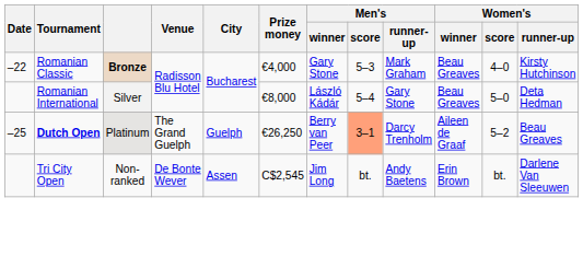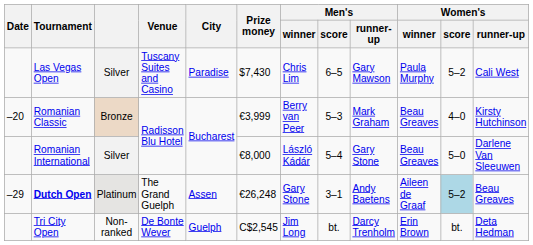+ row: Las Vegas Open | Silver | Tuscany Suites and Casino | Paradise | $7,430 | Chris Lim | 6–5 | Gary Mawson | Paula Murphy | 5–2 | Cali West
Romanian Classic | Date: –22 -> –20
Romanian Classic | column 3: bold -> normal
Romanian Classic | Prize money: €4,000 -> €3,999
Romanian Classic | Men's / winner: Gary Stone -> Berry van Peer
Romanian International | Women's / runner-up: Deta Hedman -> Darlene Van Sleeuwen
Dutch Open | Date: –25 -> –29
Dutch Open | City: Guelph -> Assen
Dutch Open | Prize money: €26,250 -> €26,248
Dutch Open | Men's / winner: Berry van Peer -> Gary Stone
Dutch Open | Men's / score: lightsalmon background -> no background
Dutch Open | Men's / runner-up: Darcy Trenholm -> Andy Baetens
Dutch Open | Women's / score: no background -> lightblue background
Tri City Open | City: Assen -> Guelph
Tri City Open | Men's / runner-up: Andy Baetens -> Darcy Trenholm
Tri City Open | Women's / runner-up: Darlene Van Sleeuwen -> Deta Hedman
